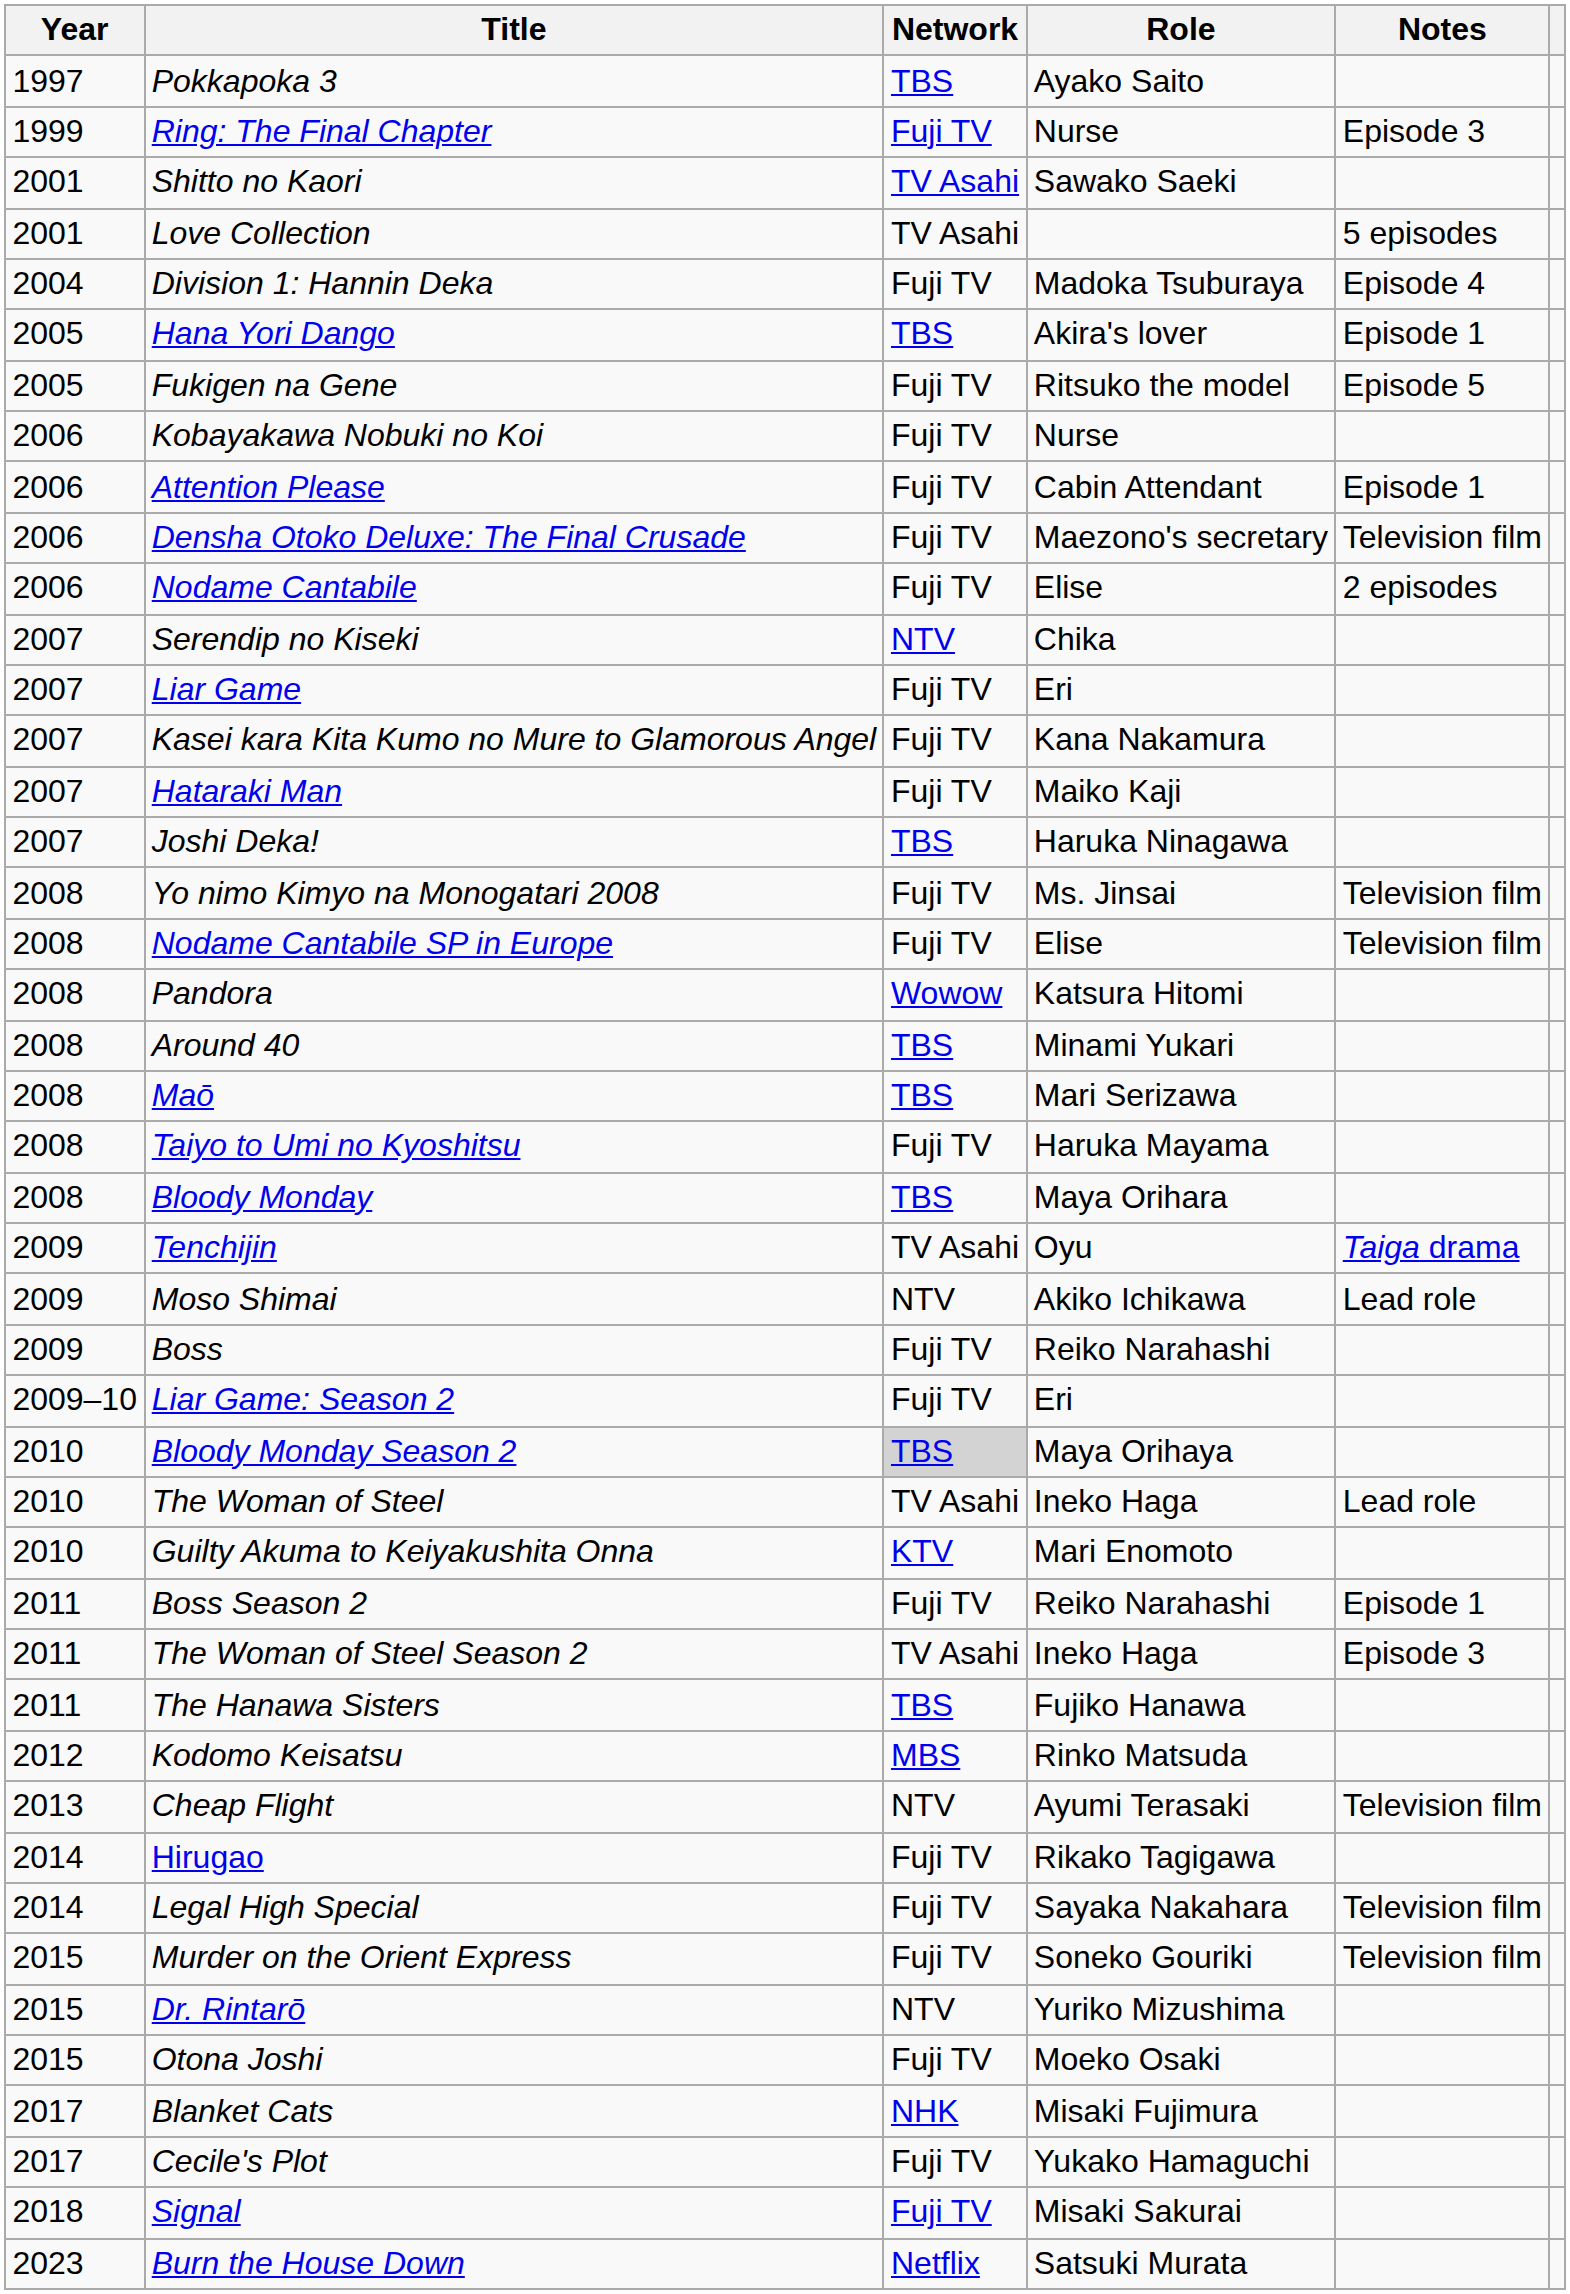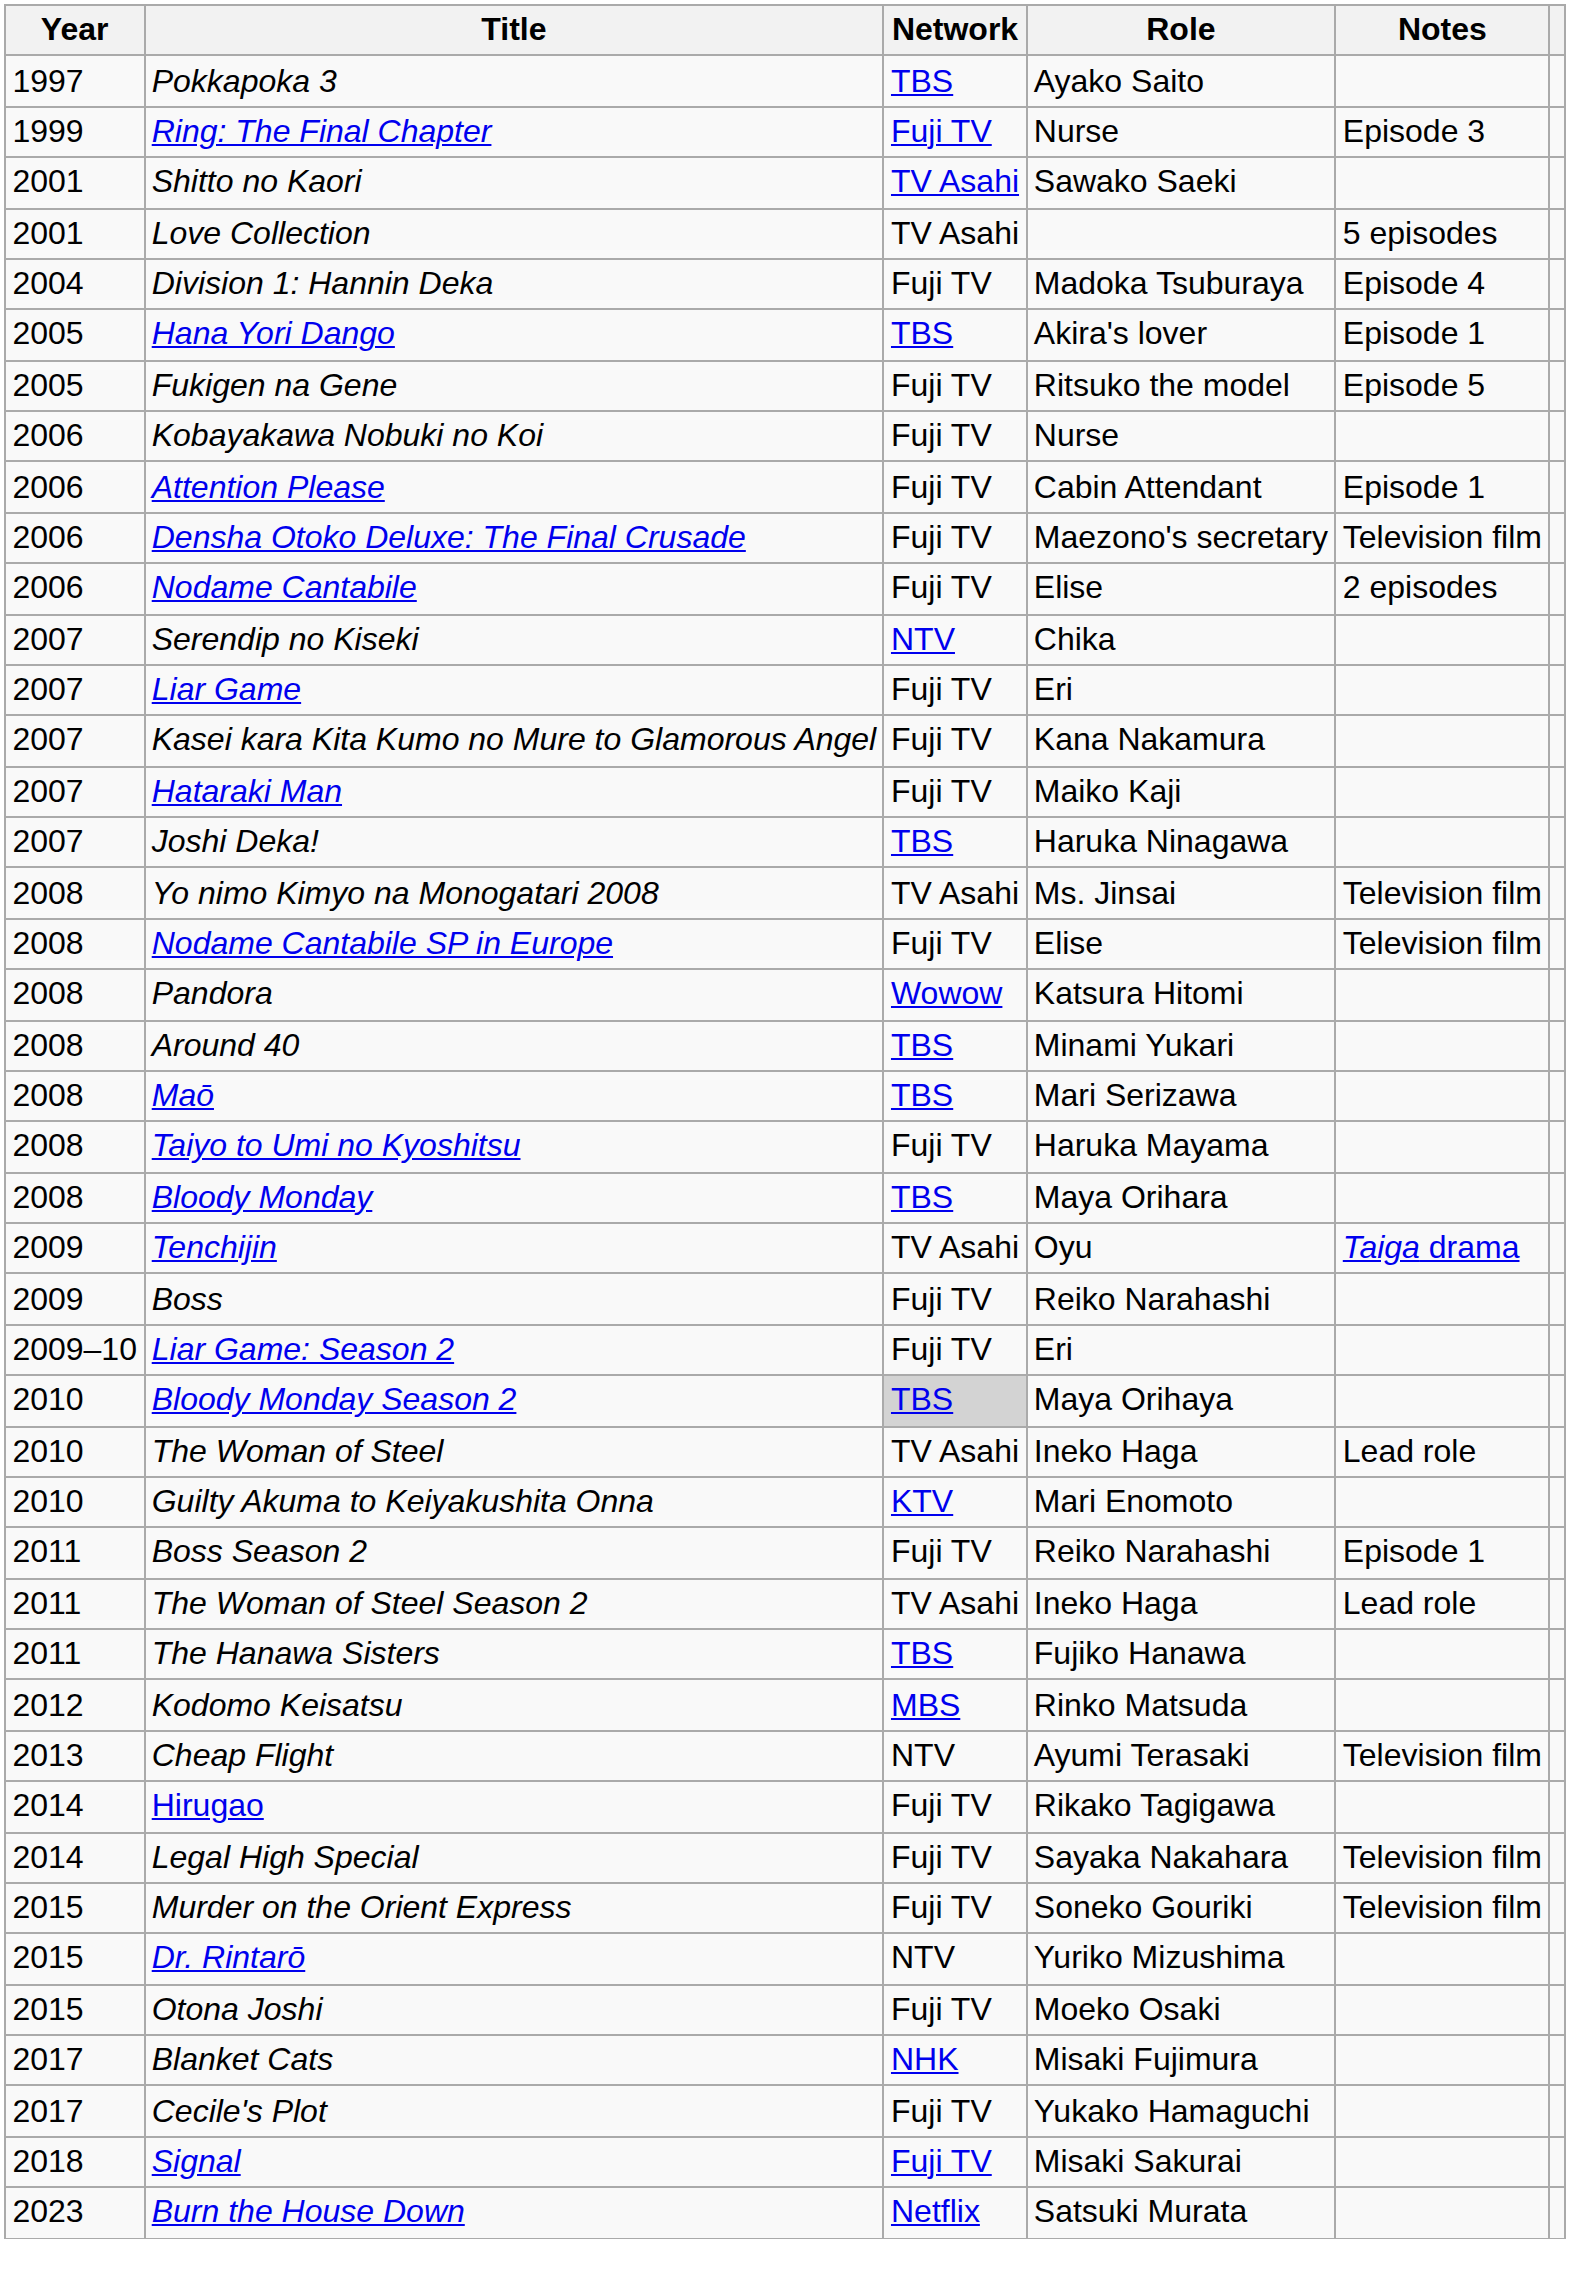Yo nimo Kimyo na Monogatari 2008 | Network: Fuji TV -> TV Asahi
- row: 2009 | Moso Shimai | NTV | Akiko Ichikawa | Lead role
The Woman of Steel Season 2 | Notes: Episode 3 -> Lead role
